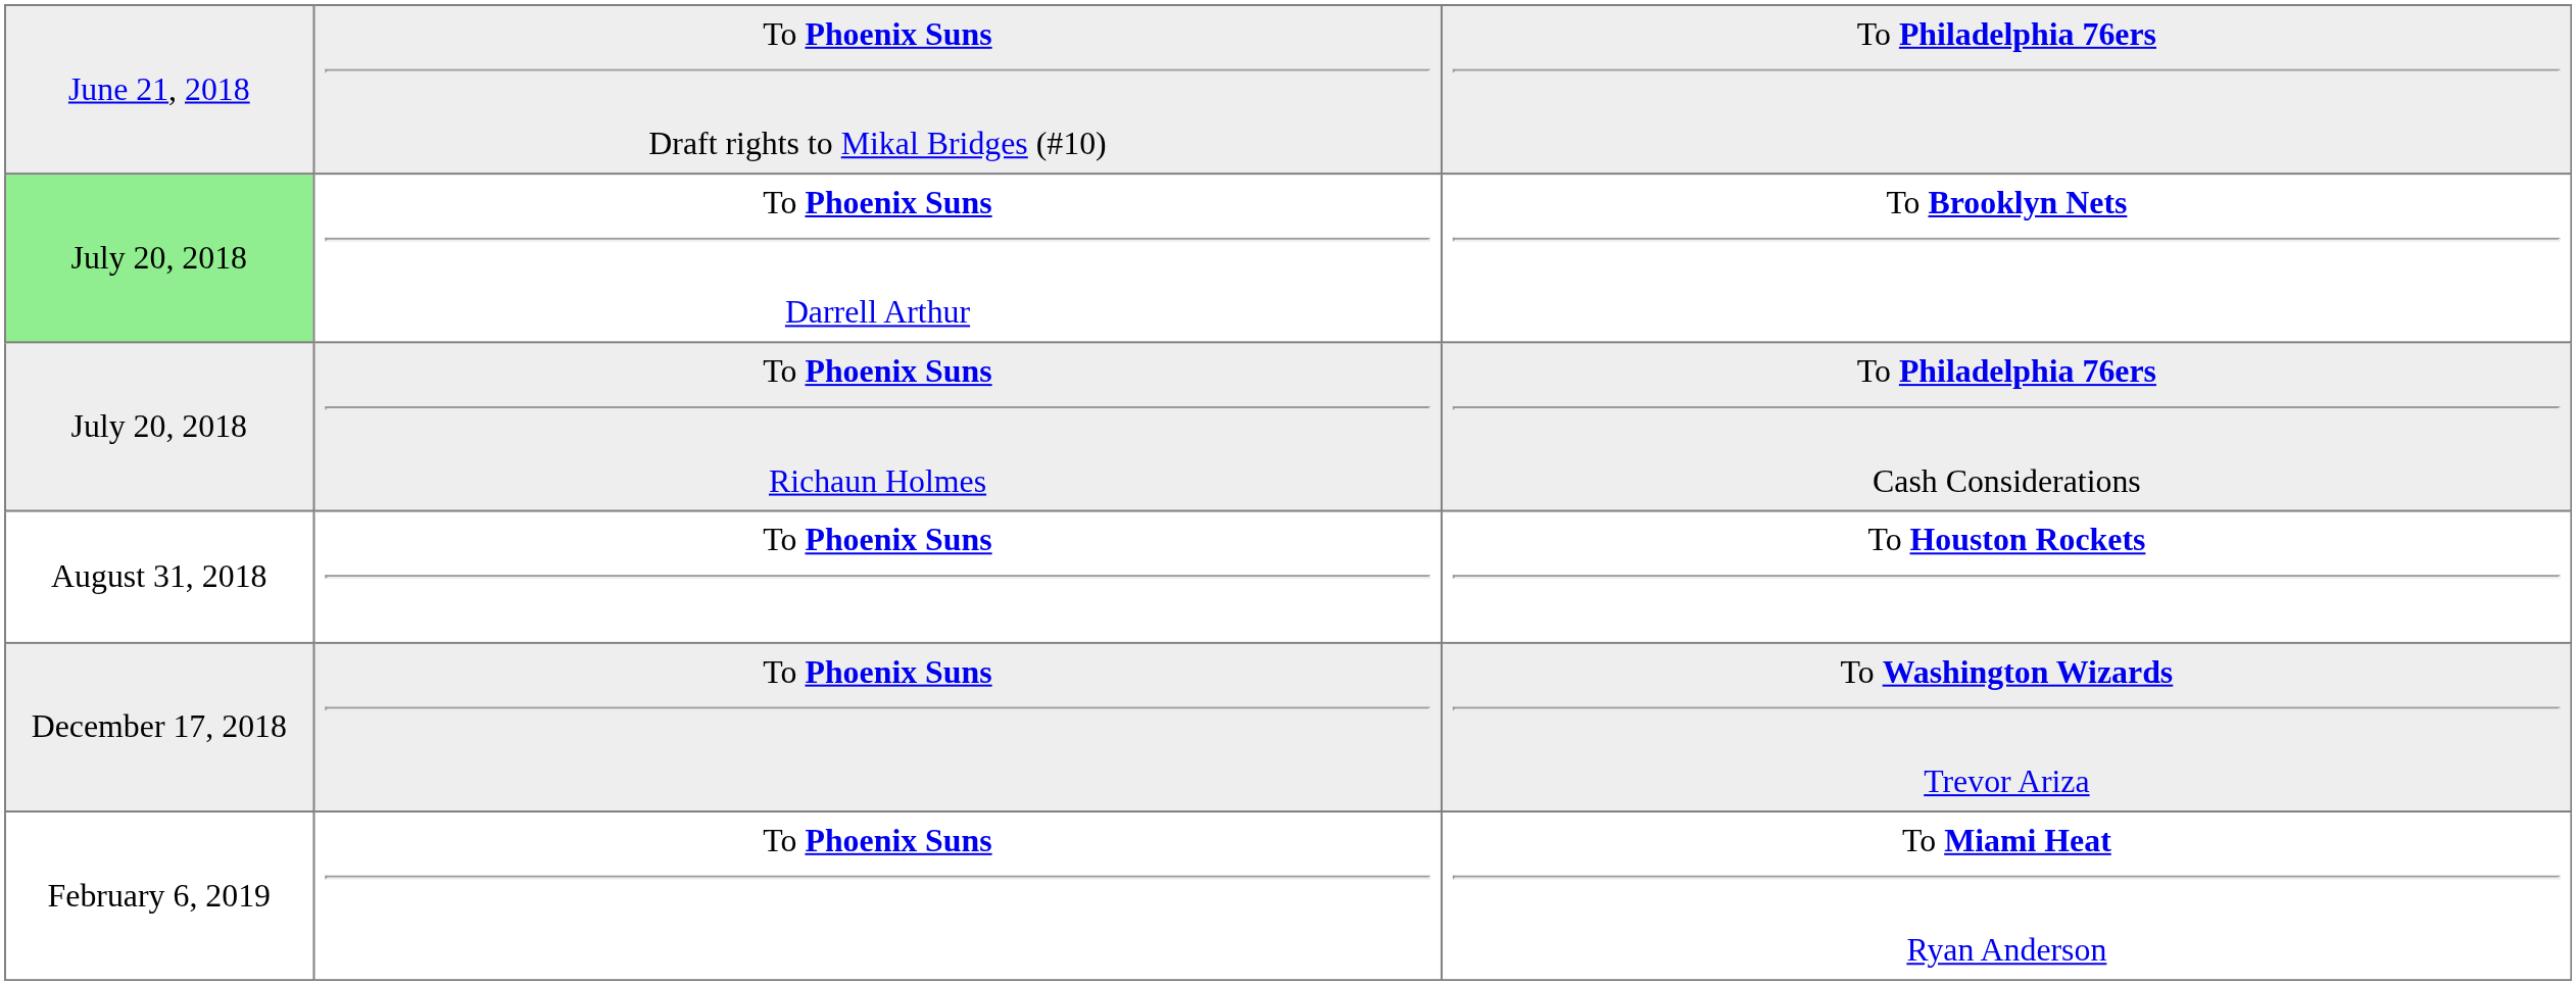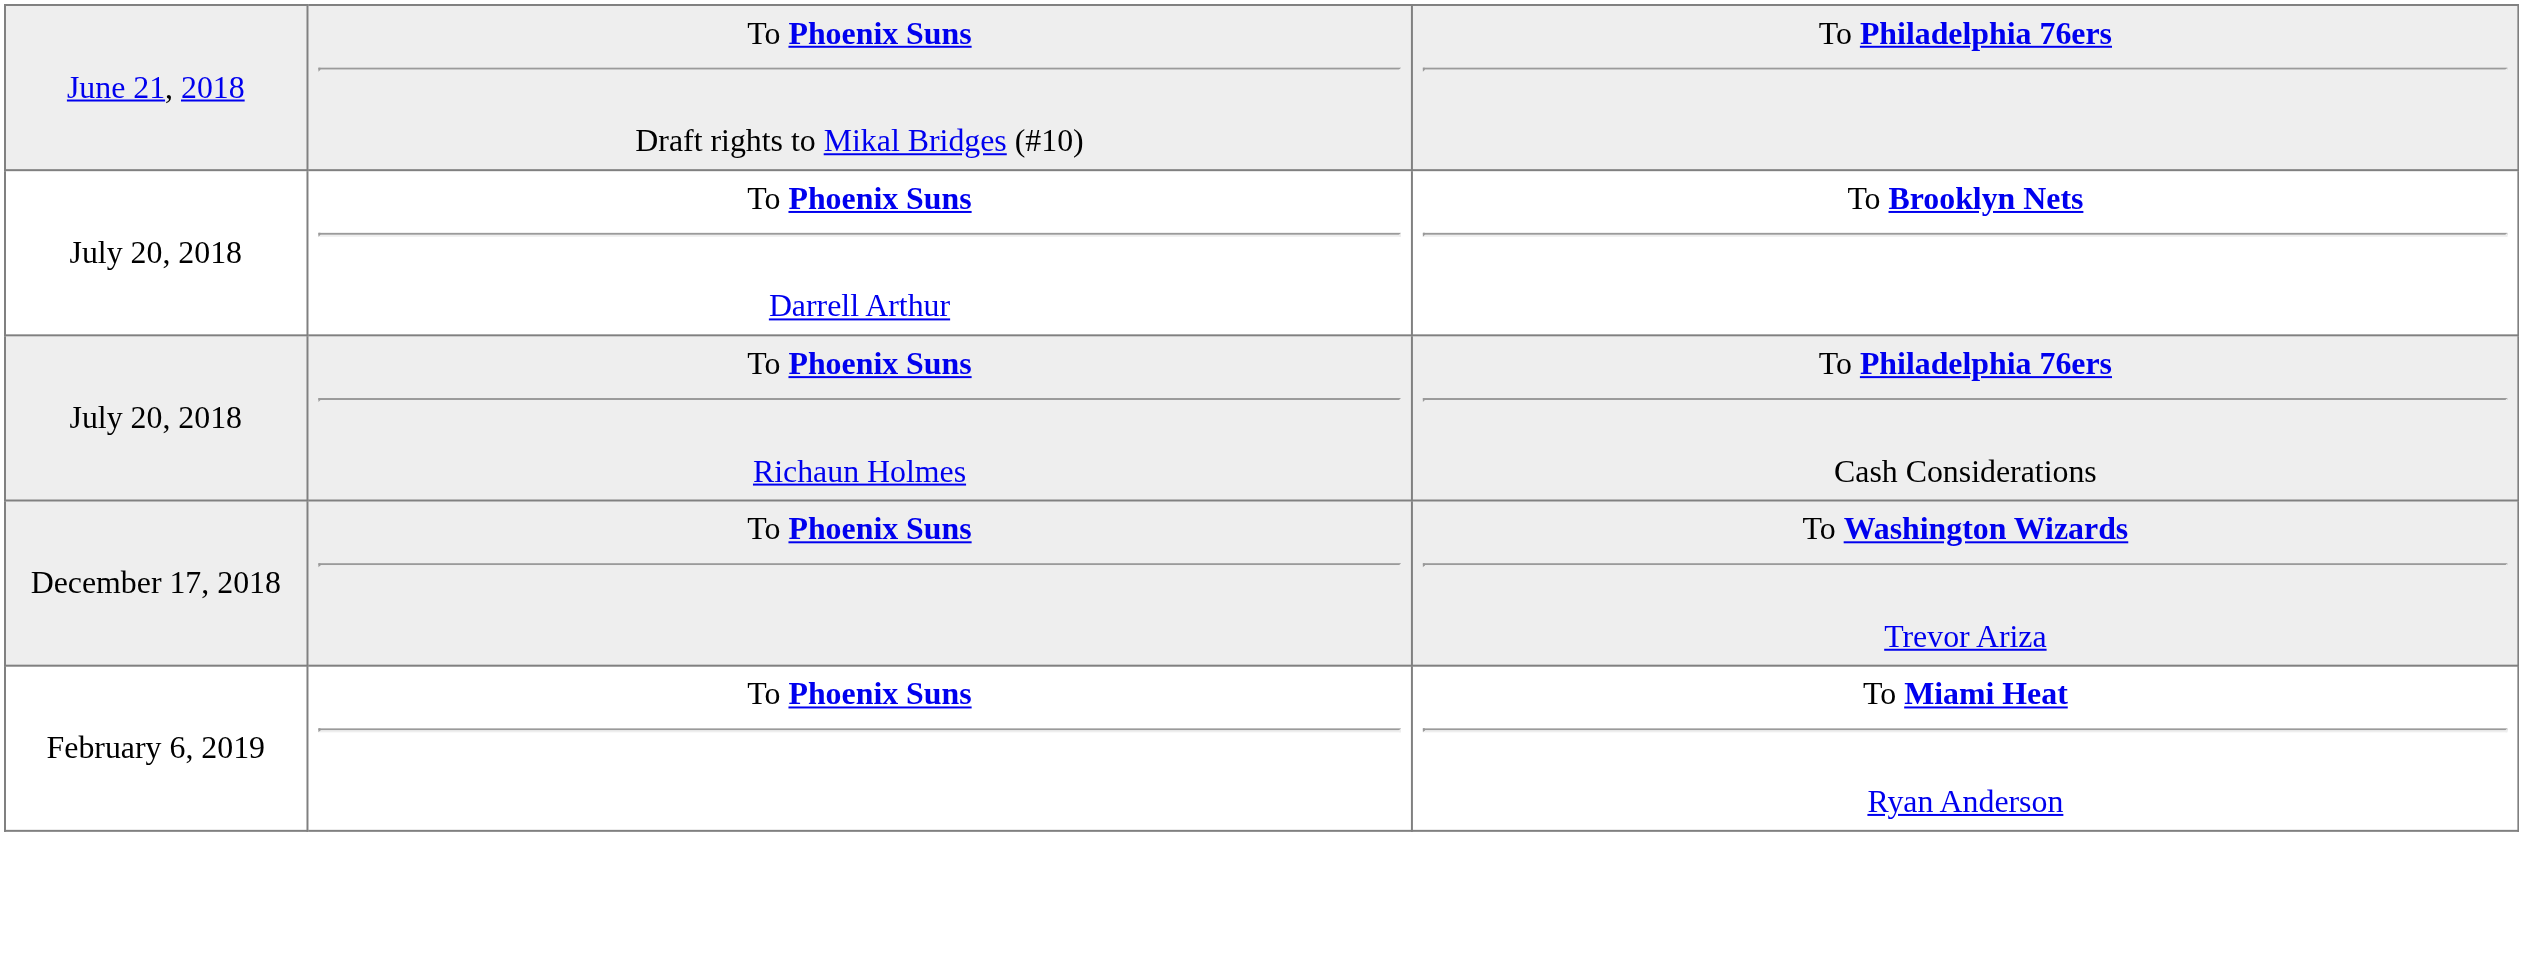To Brooklyn Nets | column 1: lightgreen background -> no background
- row: August 31, 2018 | To Phoenix Suns | To Houston Rockets
